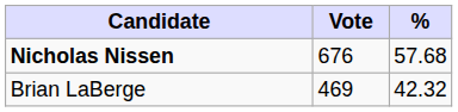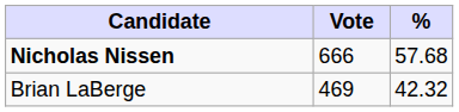Nicholas Nissen | Vote: 676 -> 666
